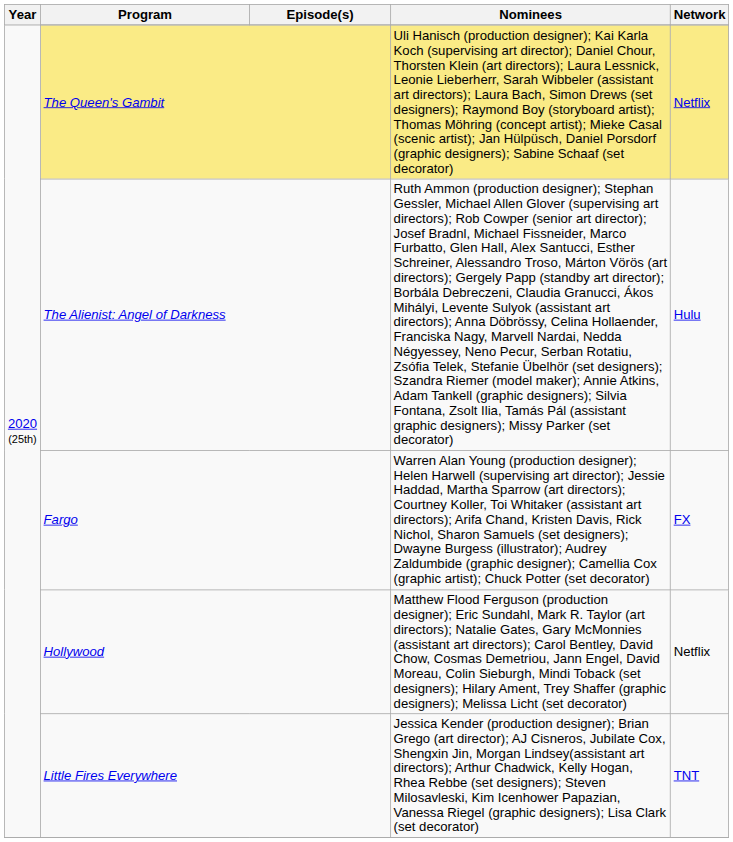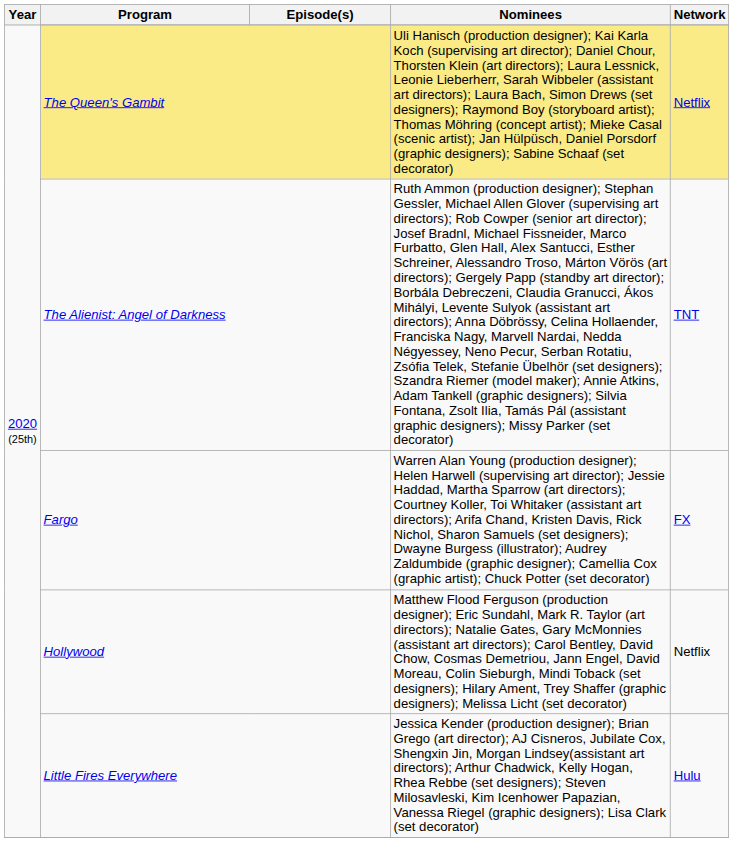The Alienist: Angel of Darkness | Network: Hulu -> TNT
Little Fires Everywhere | Network: TNT -> Hulu
